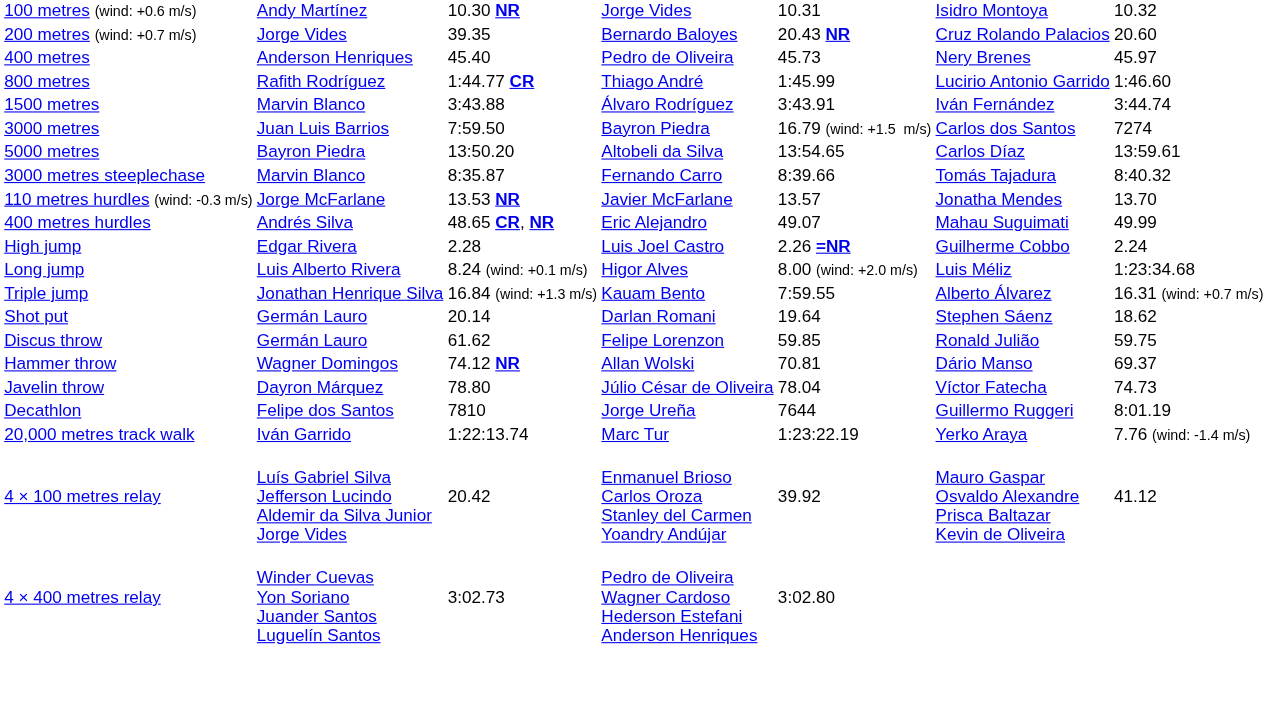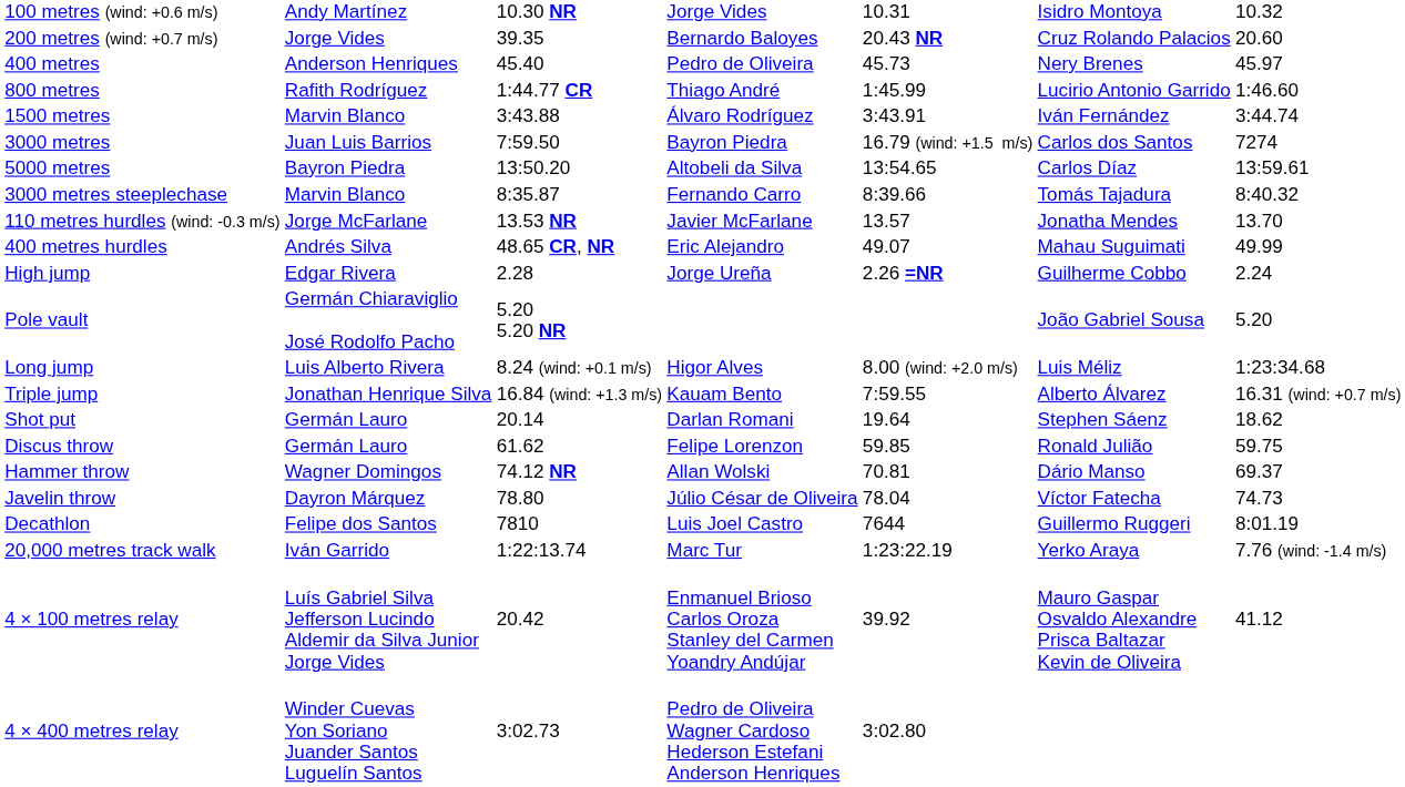High jump | column 4: Luis Joel Castro -> Jorge Ureña
+ row: Pole vault | Germán Chiaraviglio José Rodolfo Pacho | 5.20 5.20 NR | João Gabriel Sousa | 5.20
Decathlon | column 4: Jorge Ureña -> Luis Joel Castro
